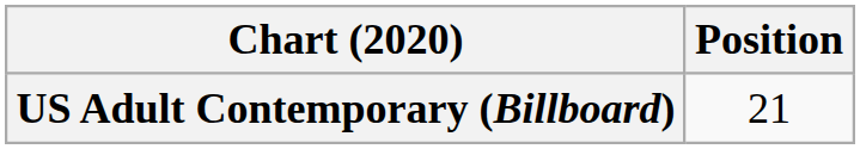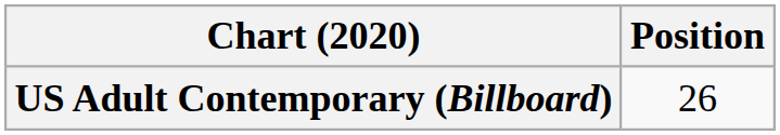US Adult Contemporary (Billboard) | Position: 21 -> 26
